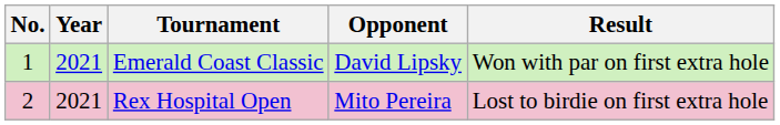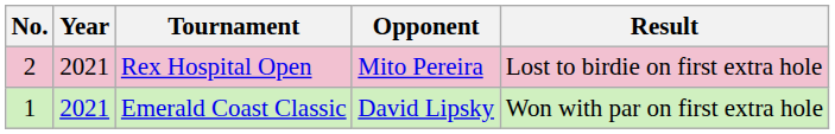rows swapped: Emerald Coast Classic <-> Rex Hospital Open
